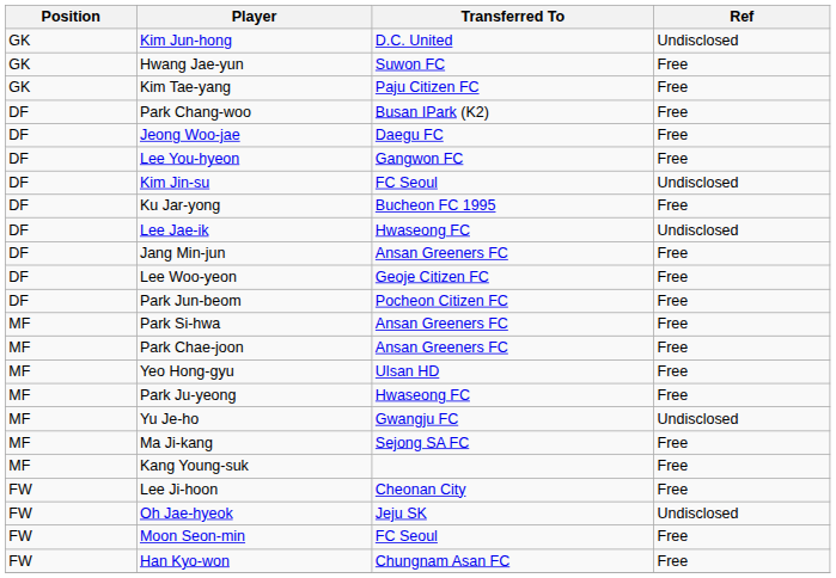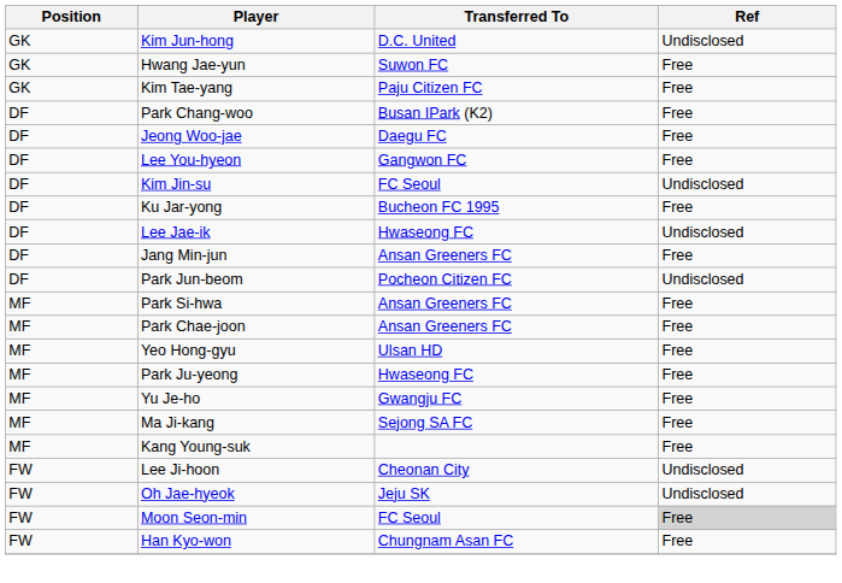- row: DF | Lee Woo-yeon | Geoje Citizen FC | Free
Park Jun-beom | Ref: Free -> Undisclosed
Yu Je-ho | Ref: Undisclosed -> Free
Lee Ji-hoon | Ref: Free -> Undisclosed
Moon Seon-min | Ref: no background -> lightgrey background
